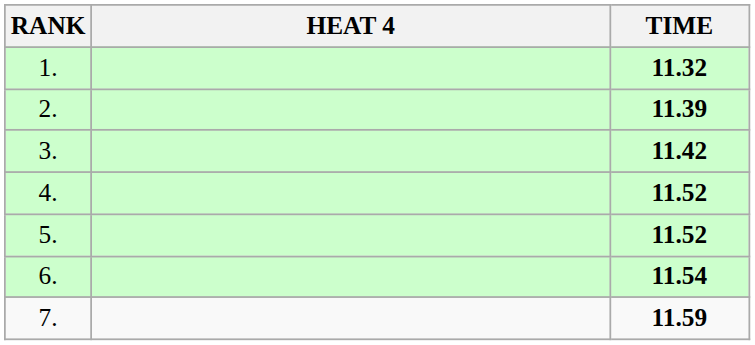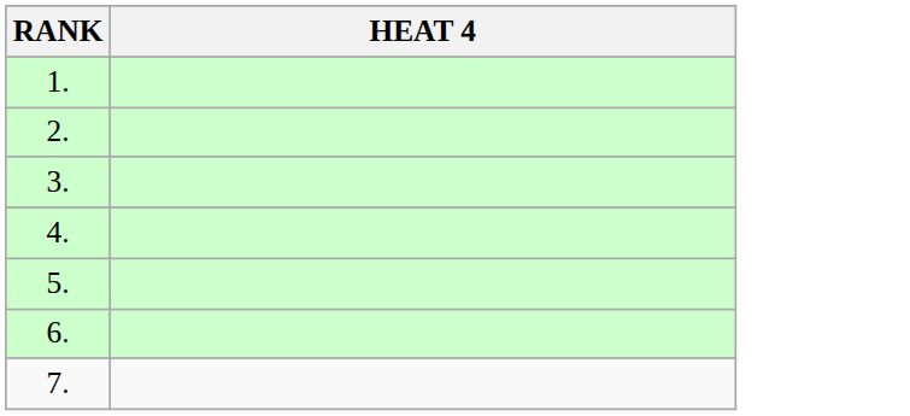- column: TIME | 11.32 | 11.39 | 11.42 | 11.52 | 11.52 | 11.54 | 11.59
